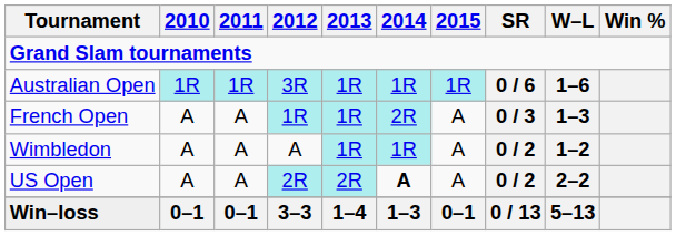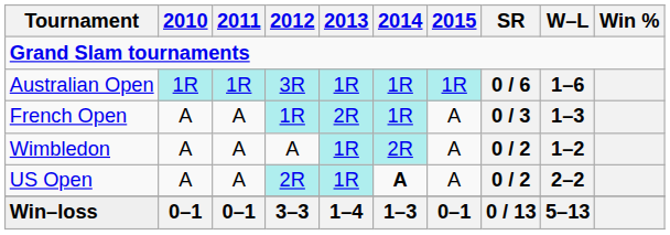French Open | 2013: 1R -> 2R
French Open | 2014: 2R -> 1R
Wimbledon | 2014: 1R -> 2R
US Open | 2013: 2R -> 1R
